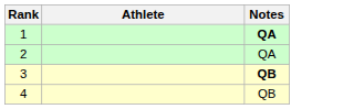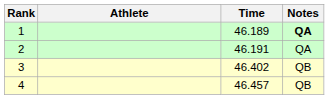+ column: Time | 46.189 | 46.191 | 46.402 | 46.457
3 | Notes: bold -> normal
